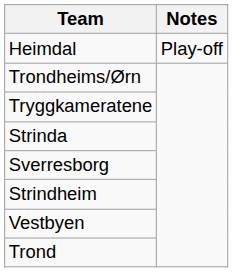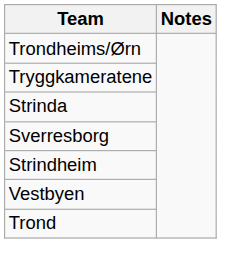- row: Heimdal | Play-off
